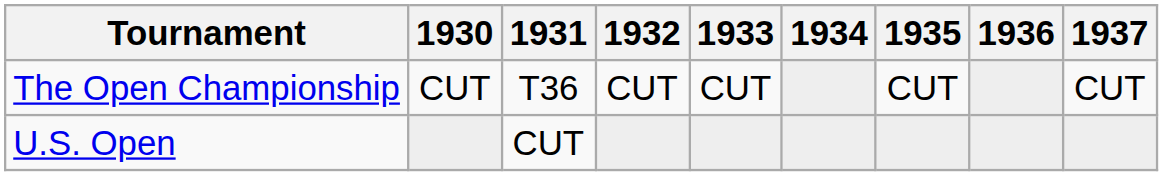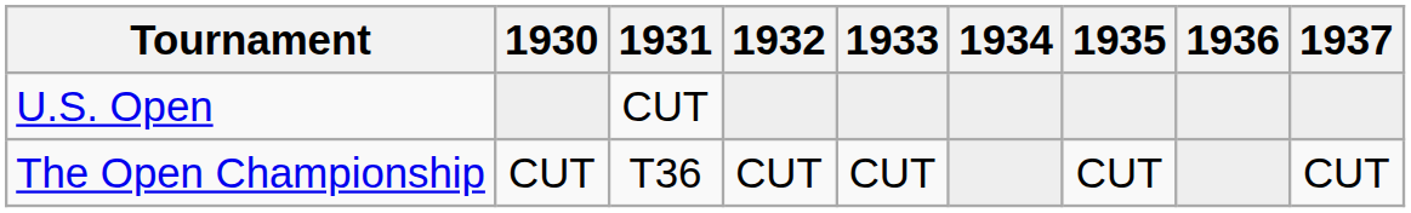rows swapped: U.S. Open <-> The Open Championship
